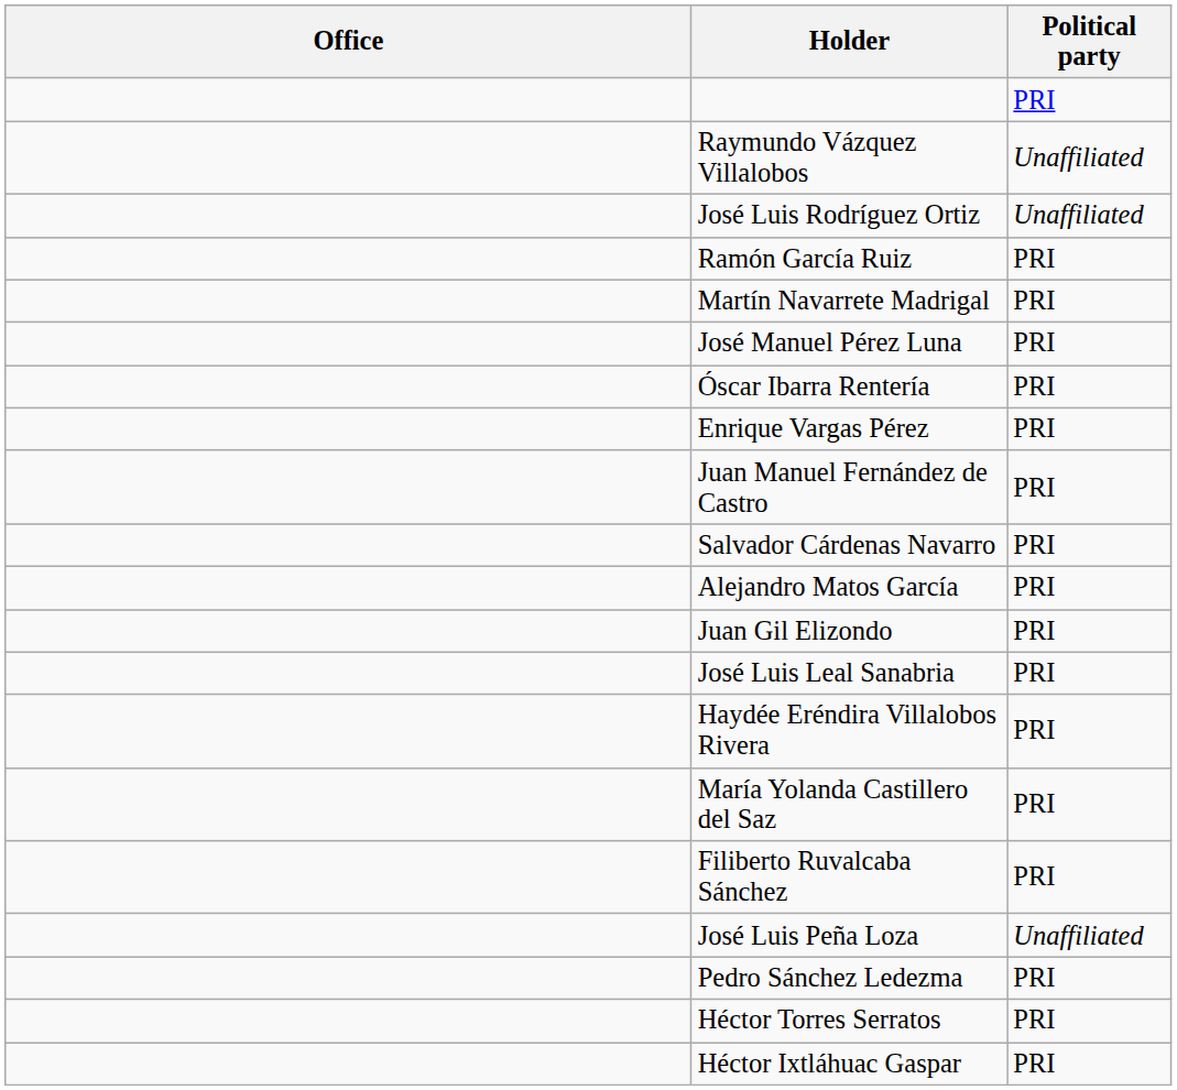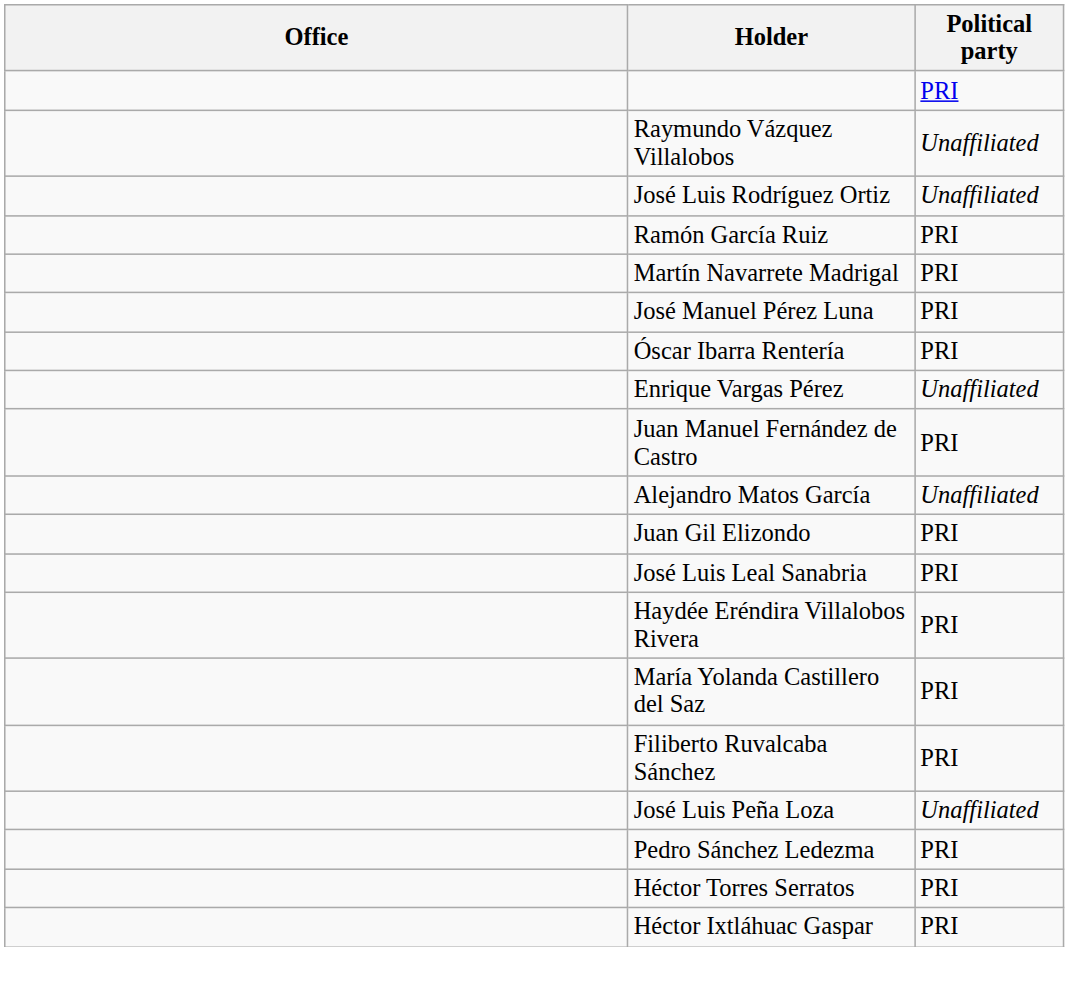Enrique Vargas Pérez | Political party: PRI -> Unaffiliated
- row: Salvador Cárdenas Navarro | PRI
Alejandro Matos García | Political party: PRI -> Unaffiliated
